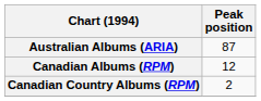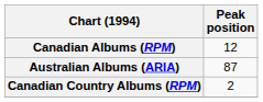rows swapped: Australian Albums (ARIA) <-> Canadian Albums (RPM)
